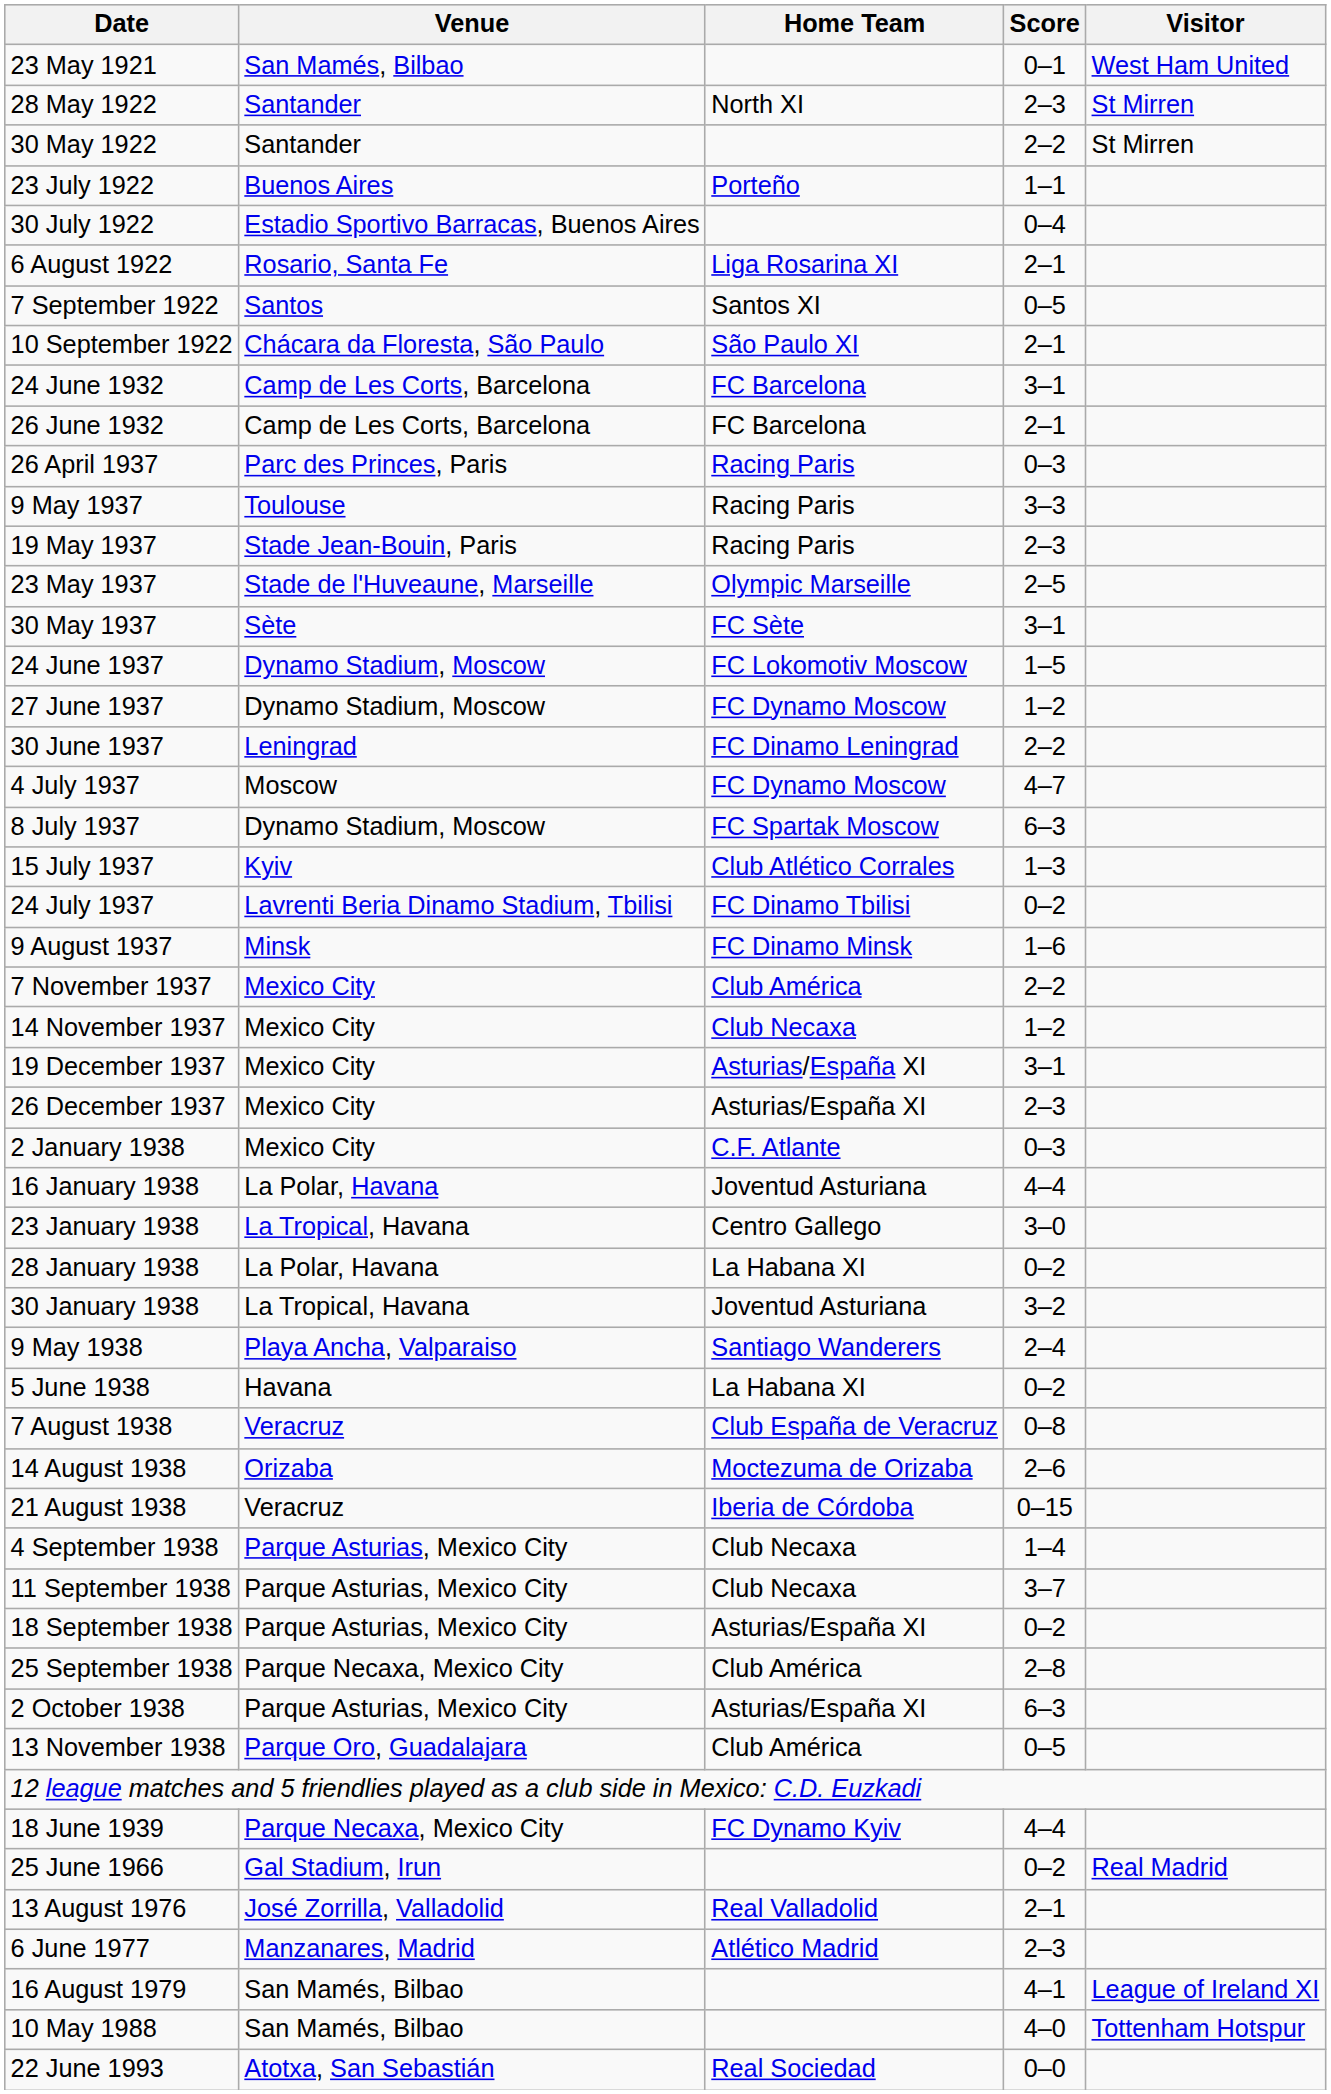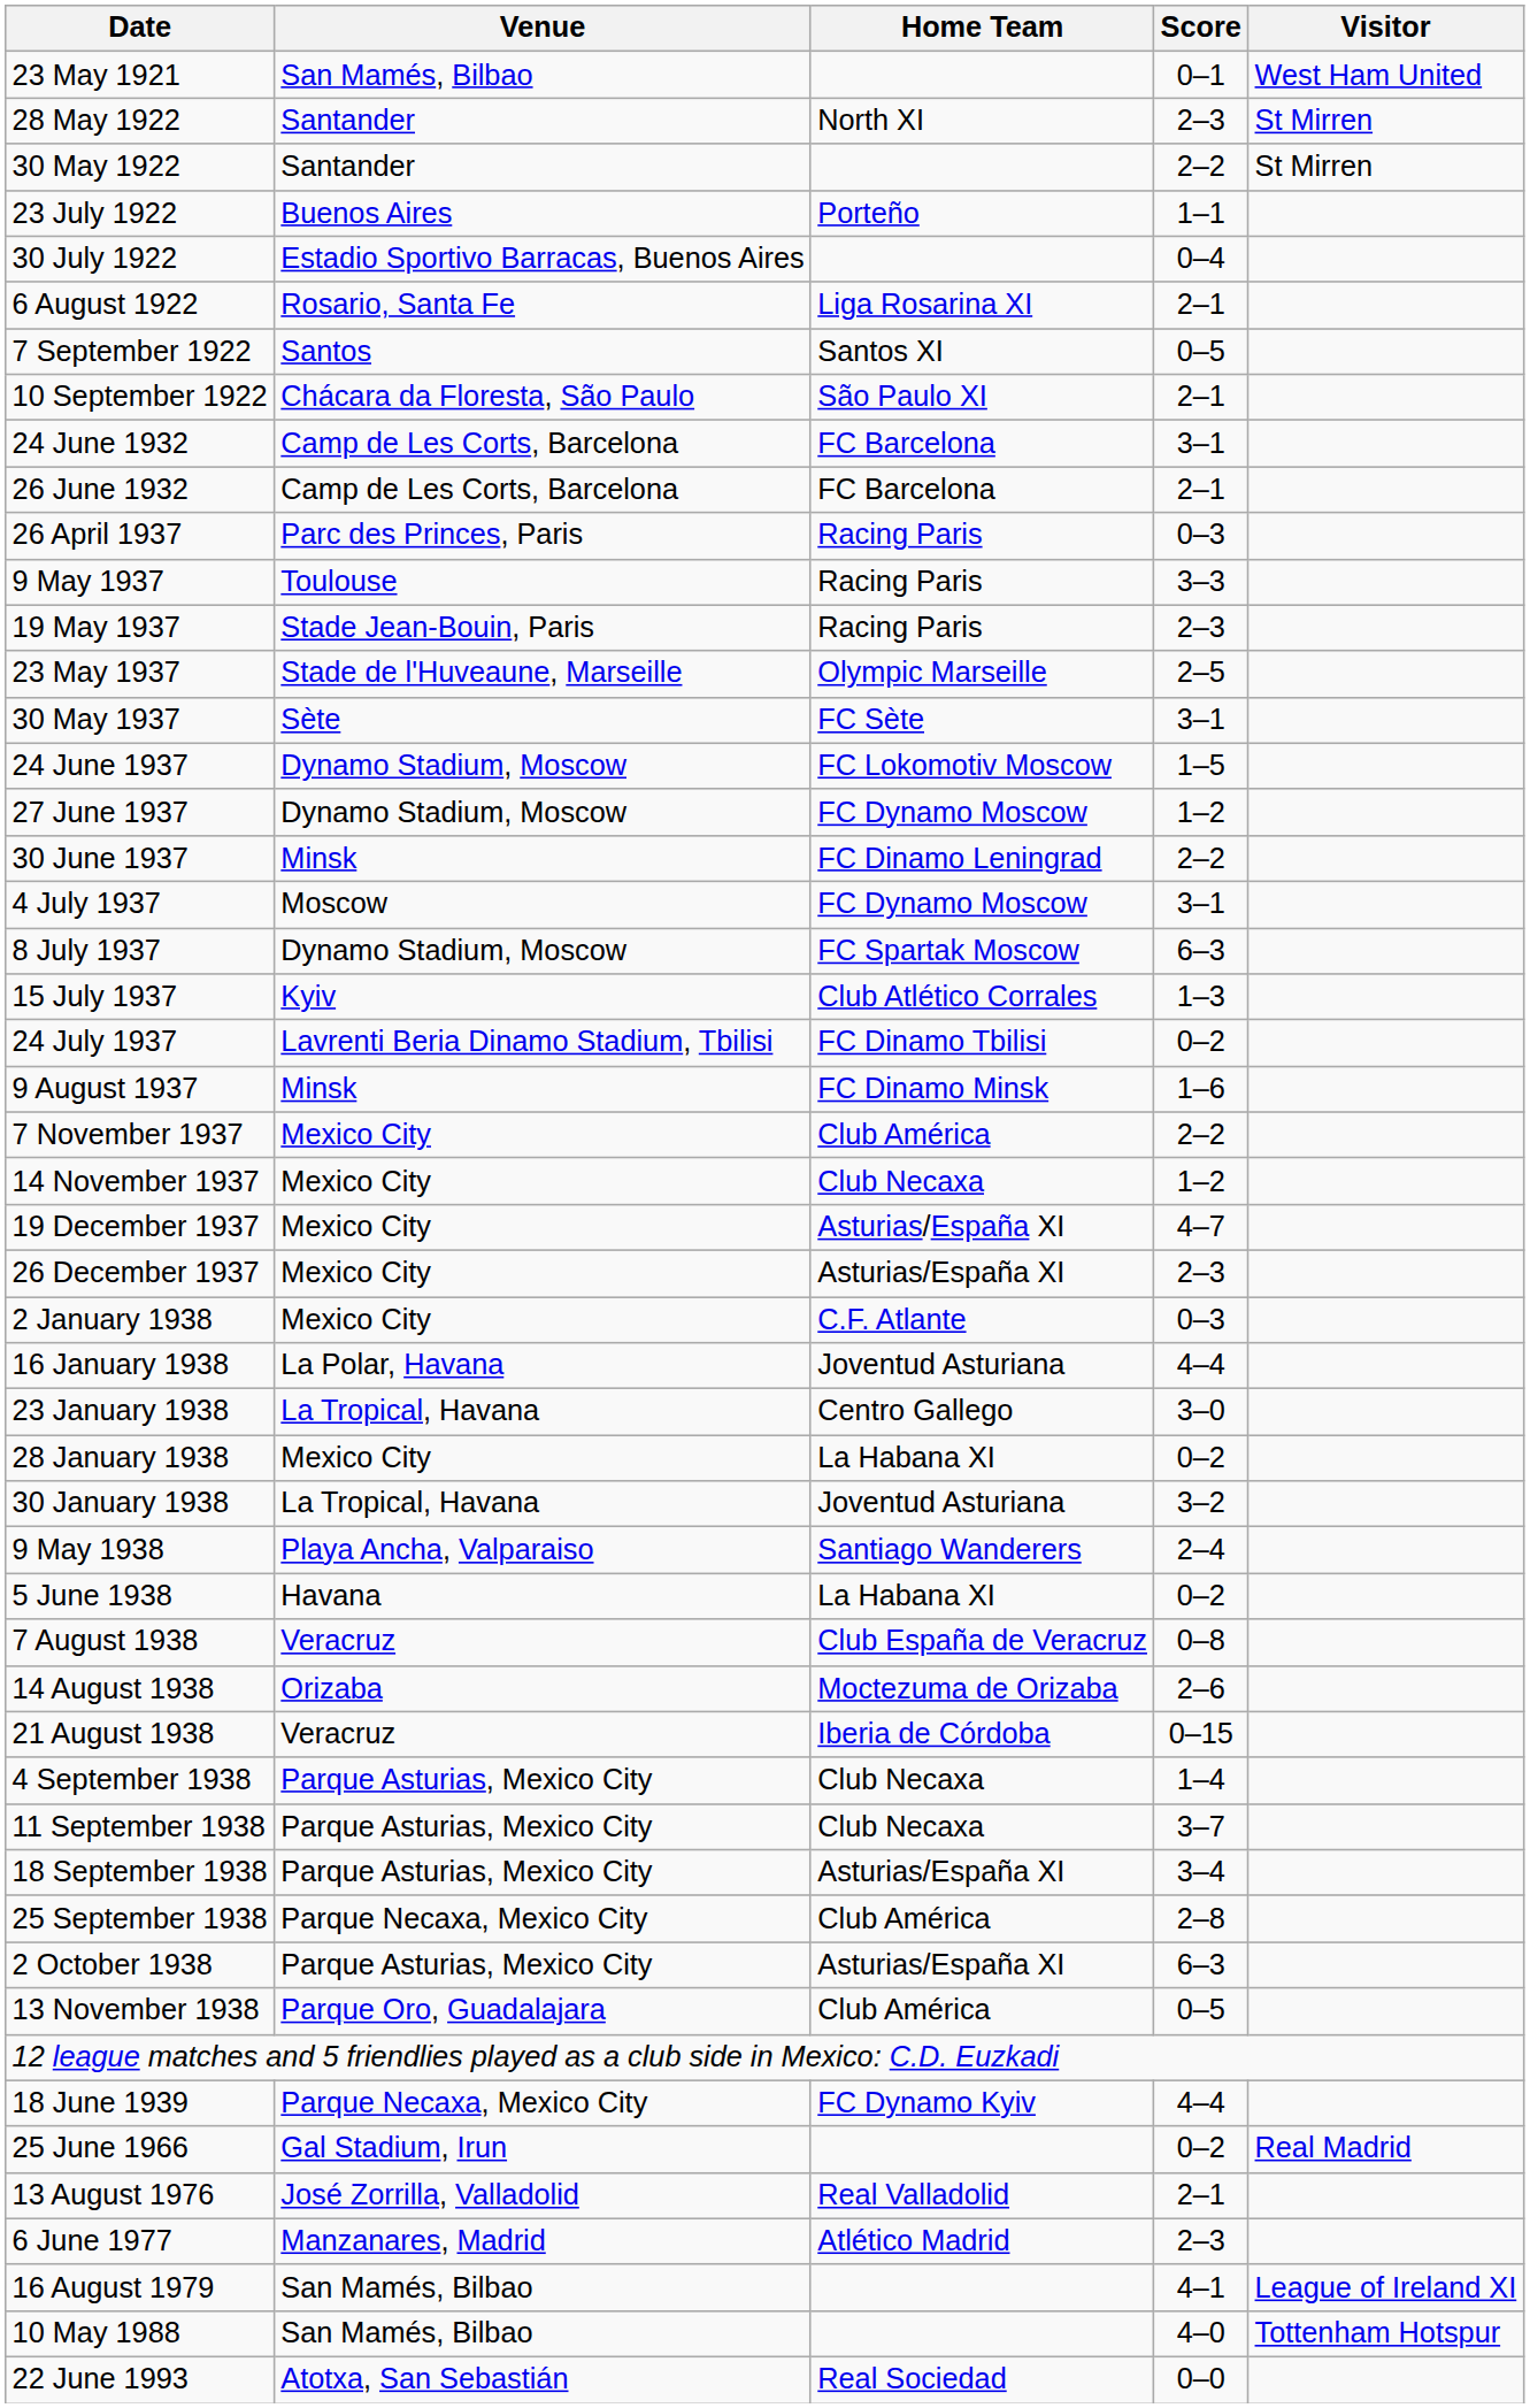30 June 1937 | Venue: Leningrad -> Minsk
4 July 1937 | Score: 4–7 -> 3–1
19 December 1937 | Score: 3–1 -> 4–7
28 January 1938 | Venue: La Polar, Havana -> Mexico City
18 September 1938 | Score: 0–2 -> 3–4
